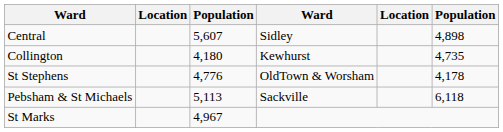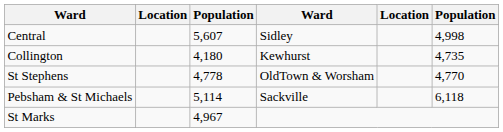Central | column 6: 4,898 -> 4,998
St Stephens | column 3: 4,776 -> 4,778
St Stephens | column 6: 4,178 -> 4,770
Pebsham & St Michaels | column 3: 5,113 -> 5,114
